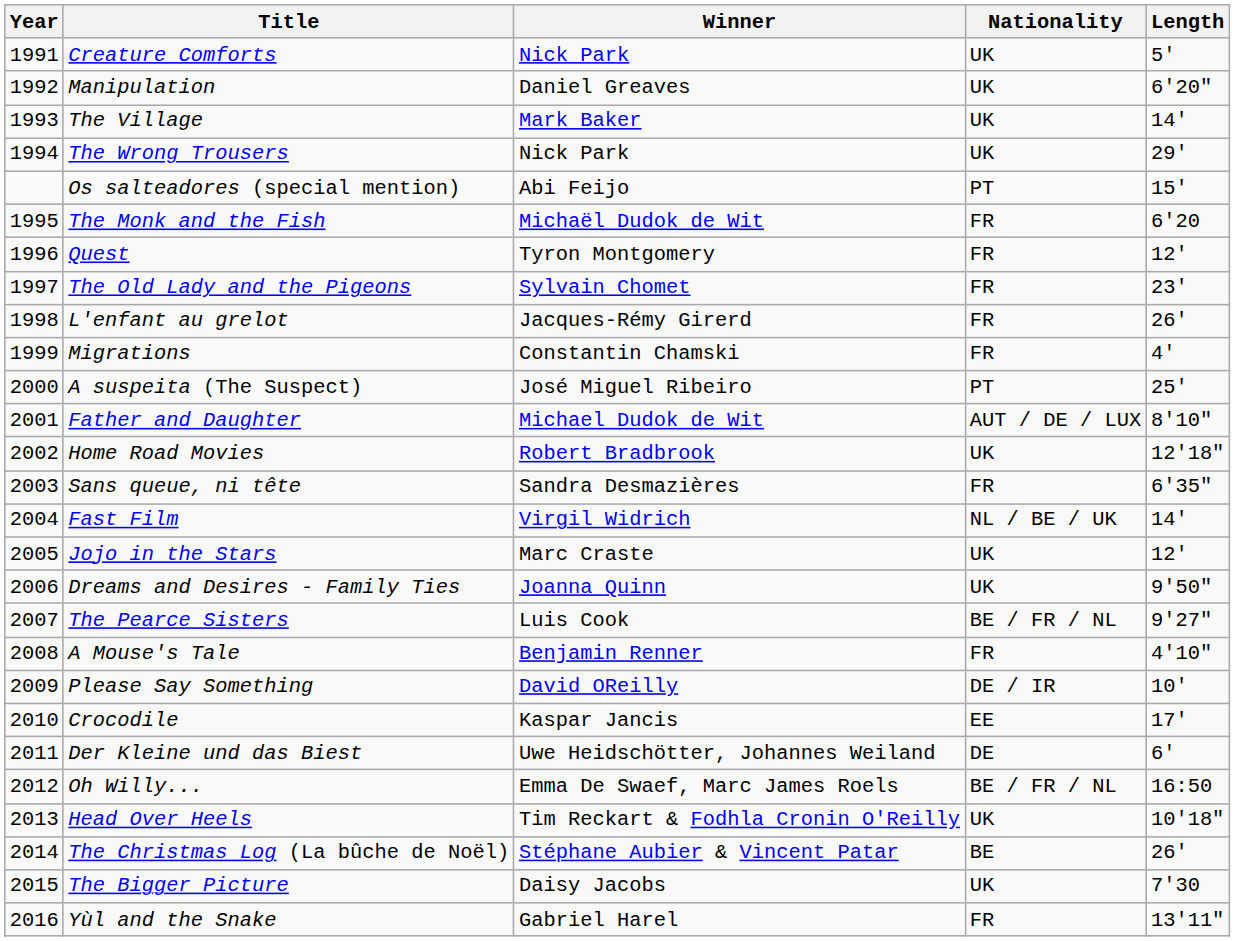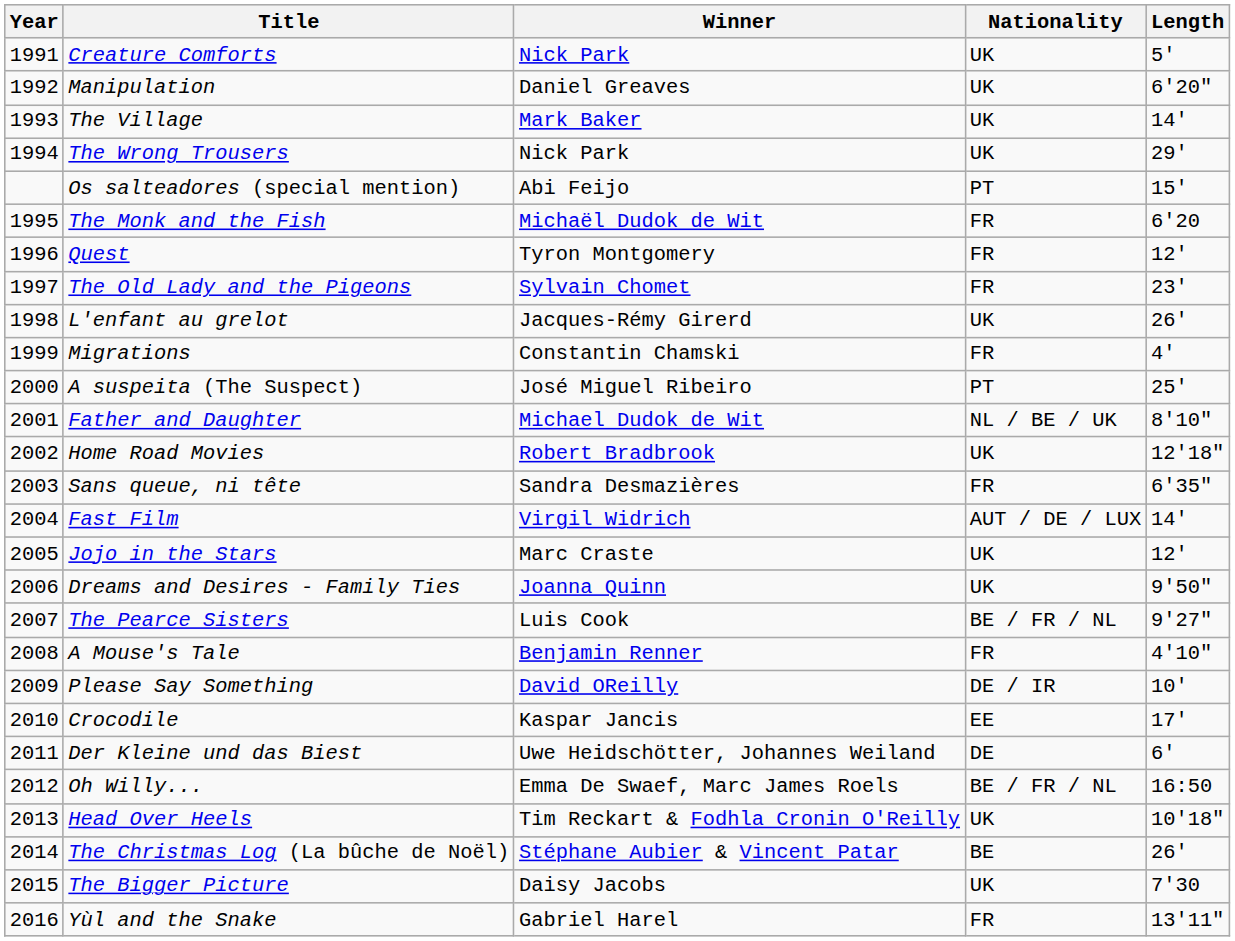L'enfant au grelot | Nationality: FR -> UK
Father and Daughter | Nationality: AUT / DE / LUX -> NL / BE / UK
Fast Film | Nationality: NL / BE / UK -> AUT / DE / LUX
